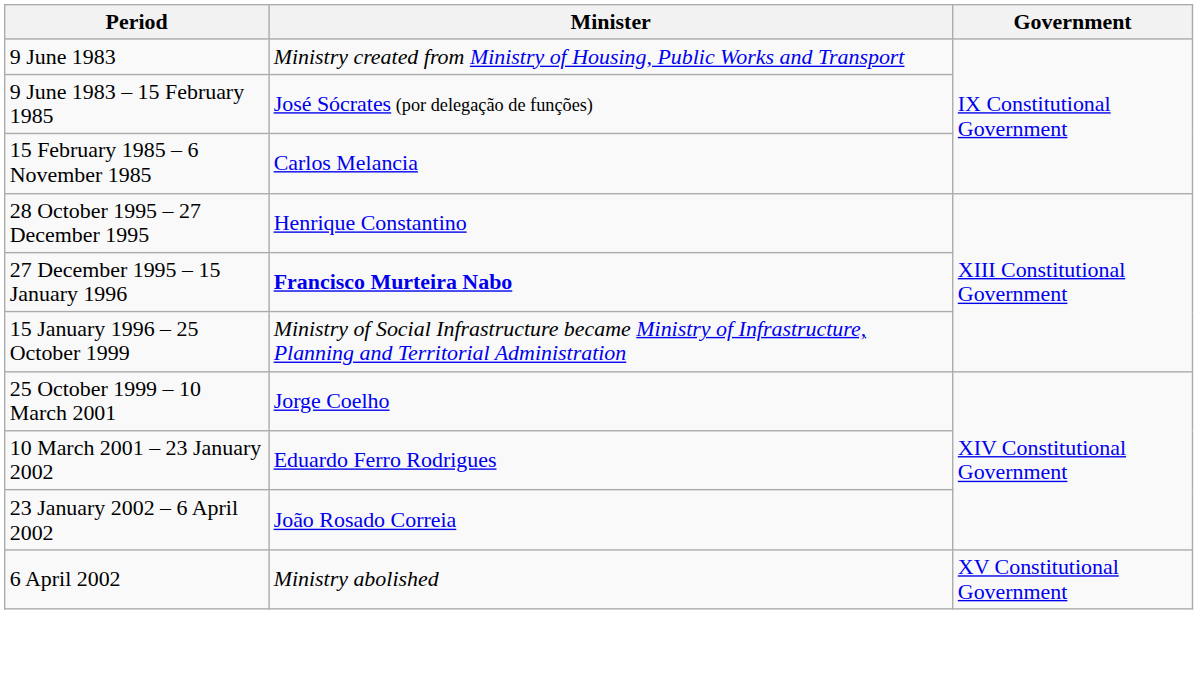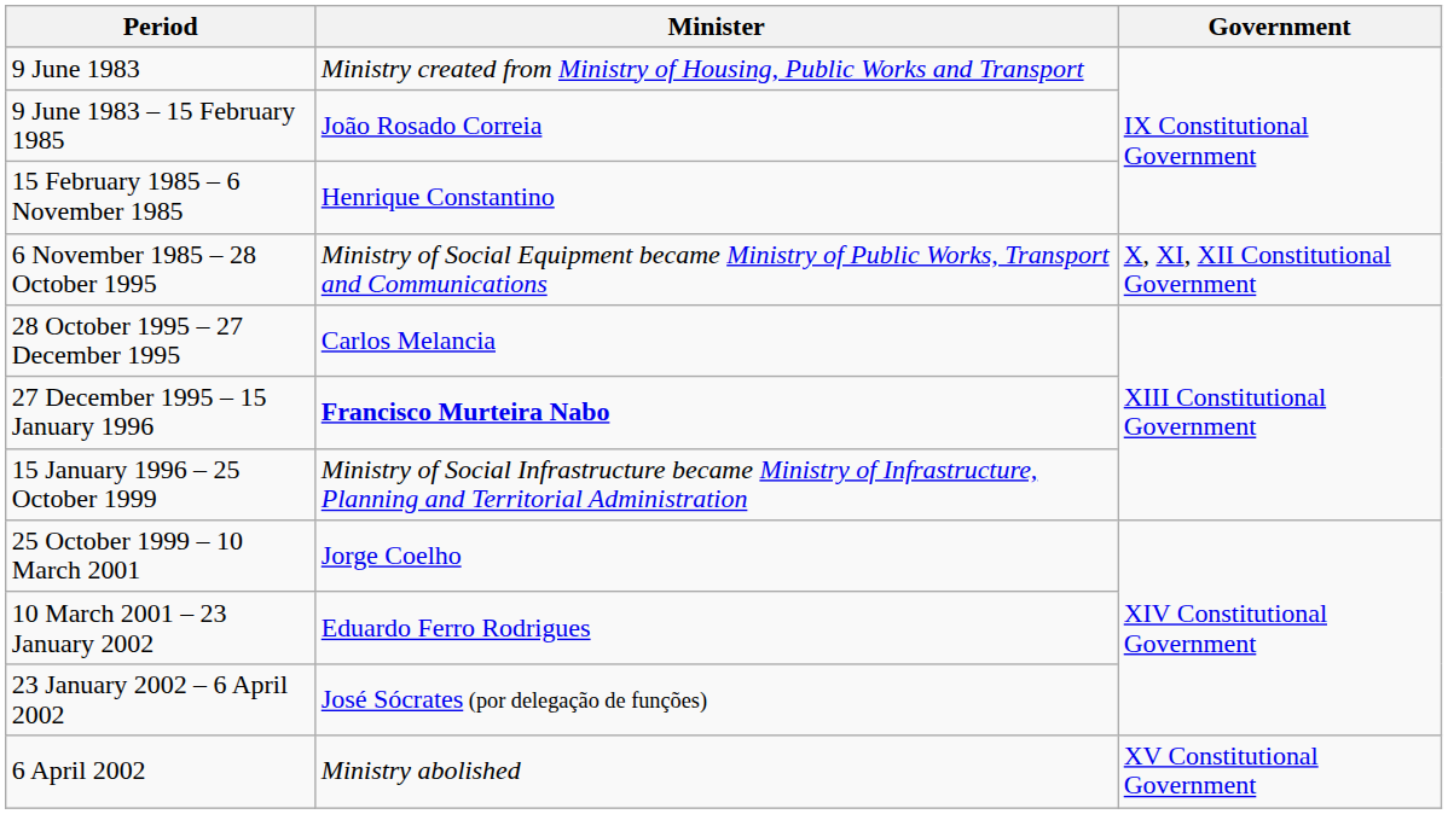9 June 1983 – 15 February 1985 | Minister: José Sócrates (por delegação de funções) -> João Rosado Correia
15 February 1985 – 6 November 1985 | Minister: Carlos Melancia -> Henrique Constantino
+ row: 6 November 1985 – 28 October 1995 | Ministry of Social Equipment became Ministry of Public Works, Transport and Communications | X, XI, XII Constitutional Government
28 October 1995 – 27 December 1995 | Minister: Henrique Constantino -> Carlos Melancia
23 January 2002 – 6 April 2002 | Minister: João Rosado Correia -> José Sócrates (por delegação de funções)
